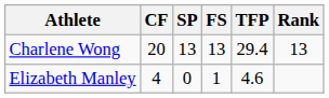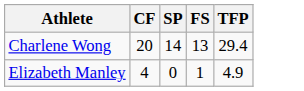- column: Rank | 13
Charlene Wong | SP: 13 -> 14
Elizabeth Manley | TFP: 4.6 -> 4.9
